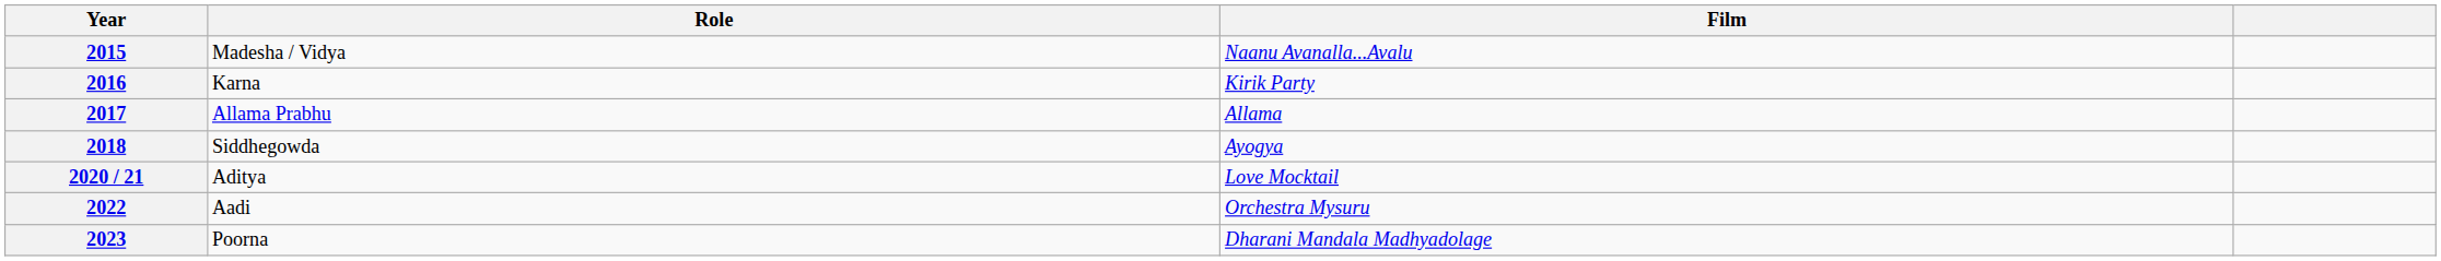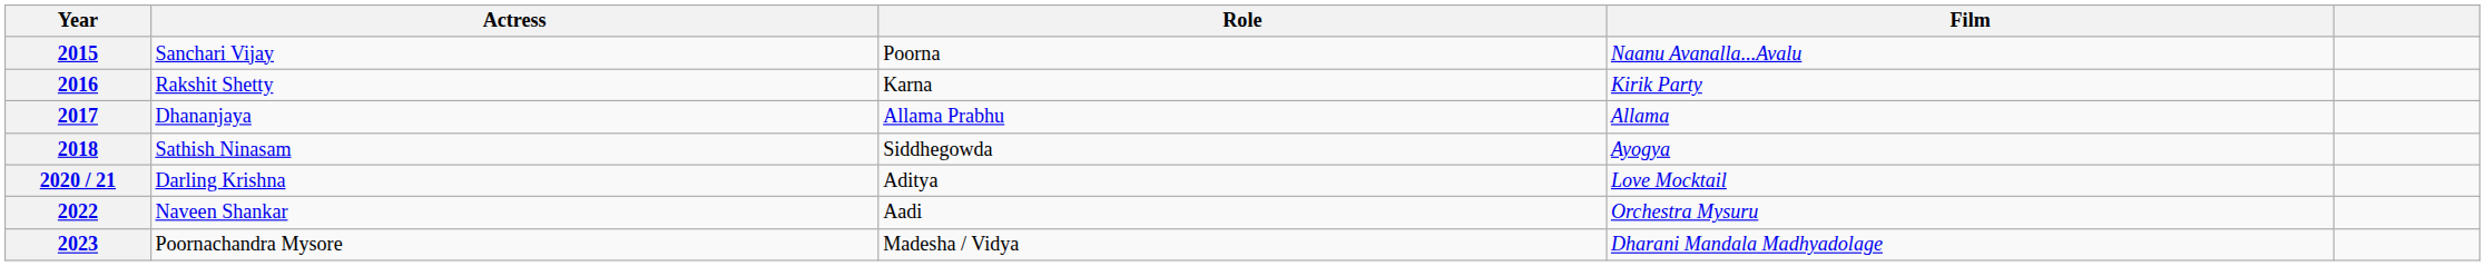+ column: Actress | Sanchari Vijay | Rakshit Shetty | Dhananjaya | Sathish Ninasam | Darling Krishna | Naveen Shankar | Poornachandra Mysore
2015 | Role: Madesha / Vidya -> Poorna
2023 | Role: Poorna -> Madesha / Vidya
